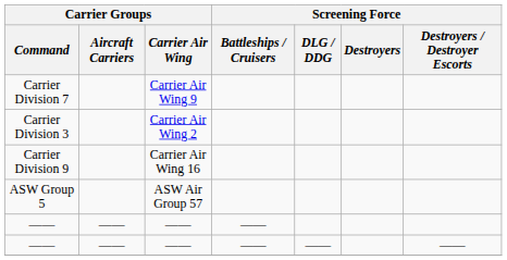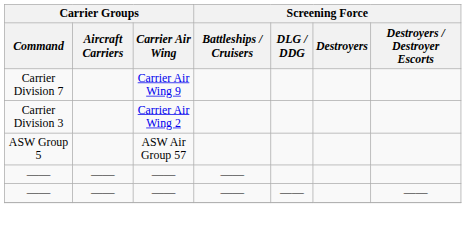- row: Carrier Division 9 | Carrier Air Wing 16
